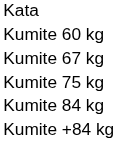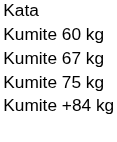- row: Kumite 84 kg
